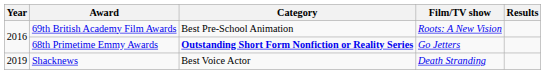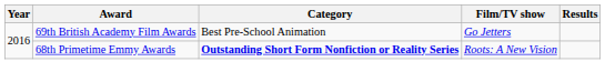69th British Academy Film Awards | Film/TV show: Roots: A New Vision -> Go Jetters
68th Primetime Emmy Awards | Film/TV show: Go Jetters -> Roots: A New Vision
- row: 2019 | Shacknews | Best Voice Actor | Death Stranding
